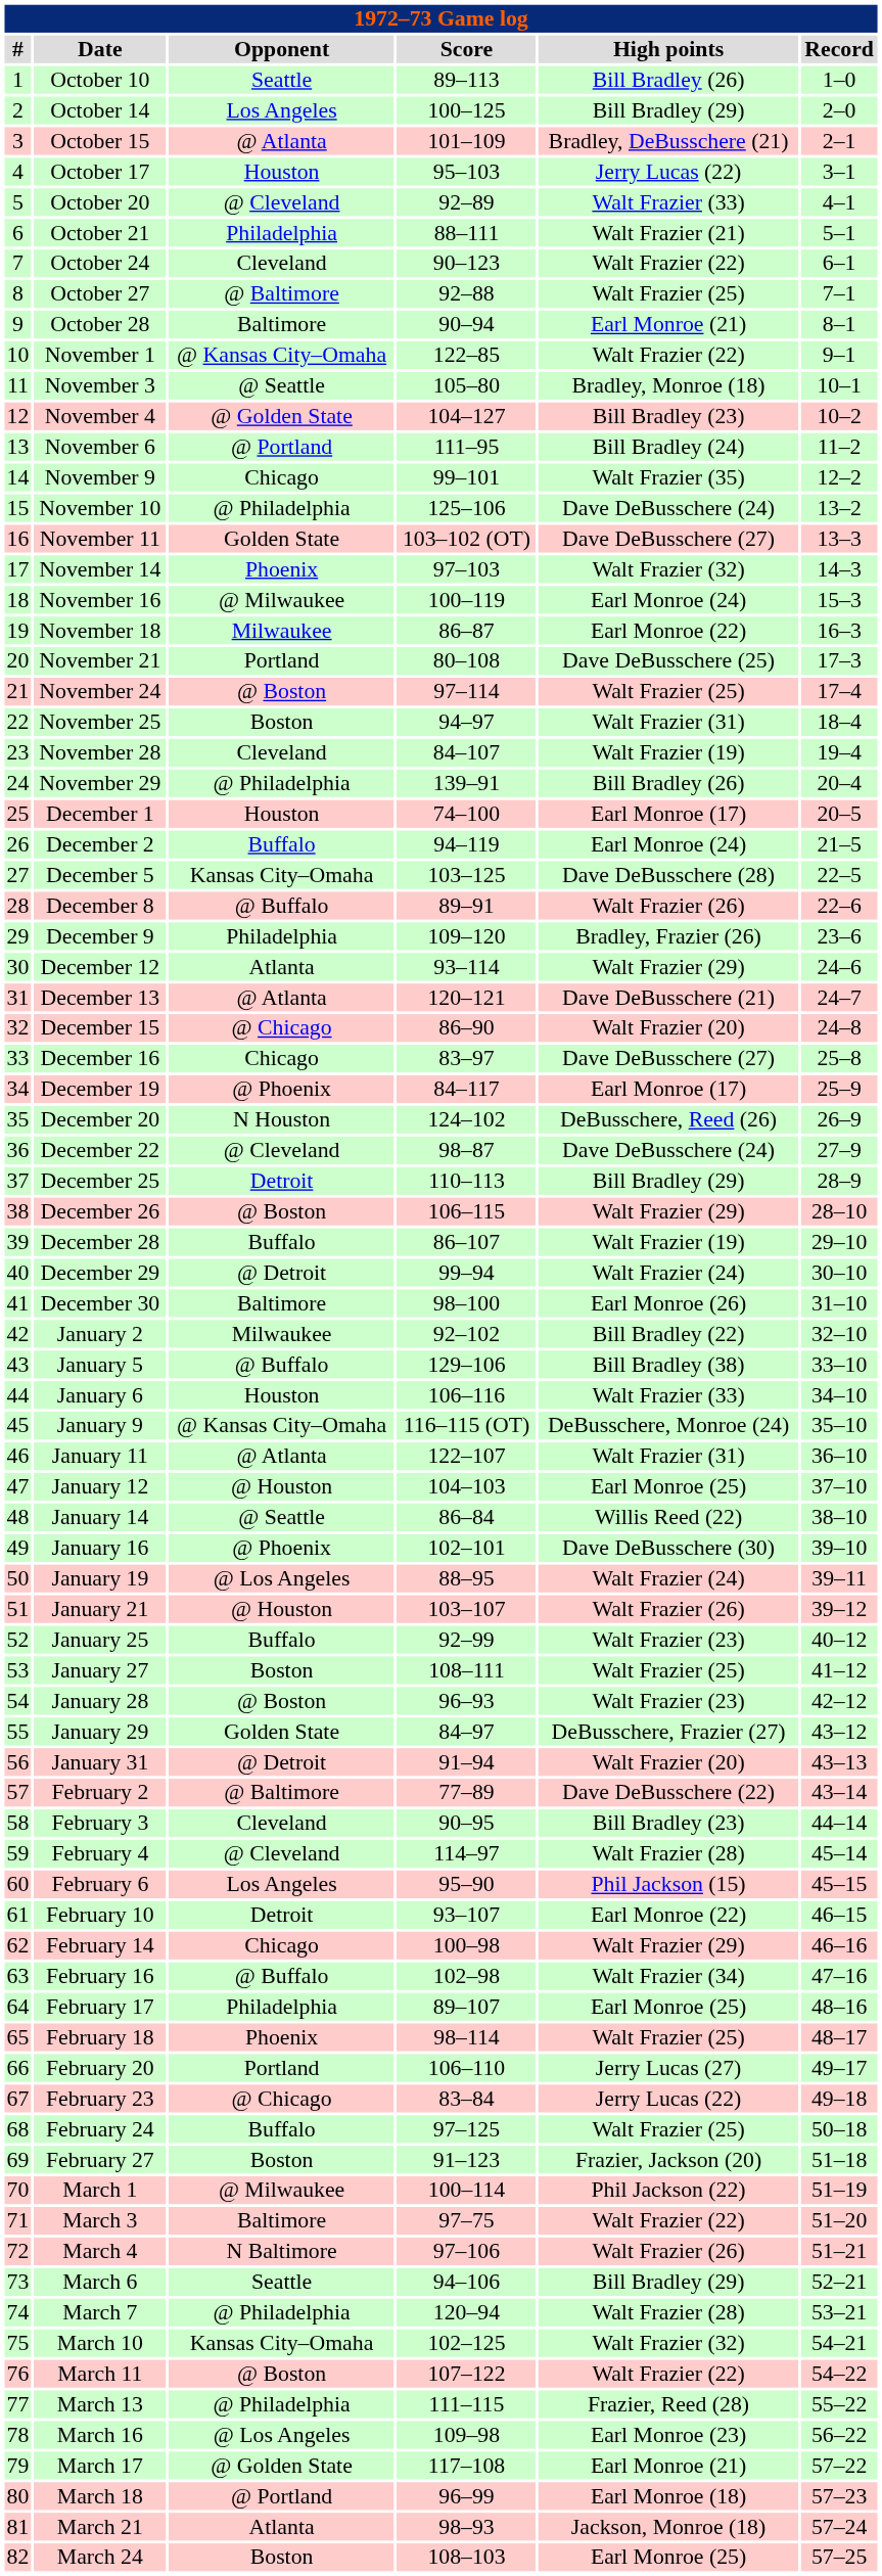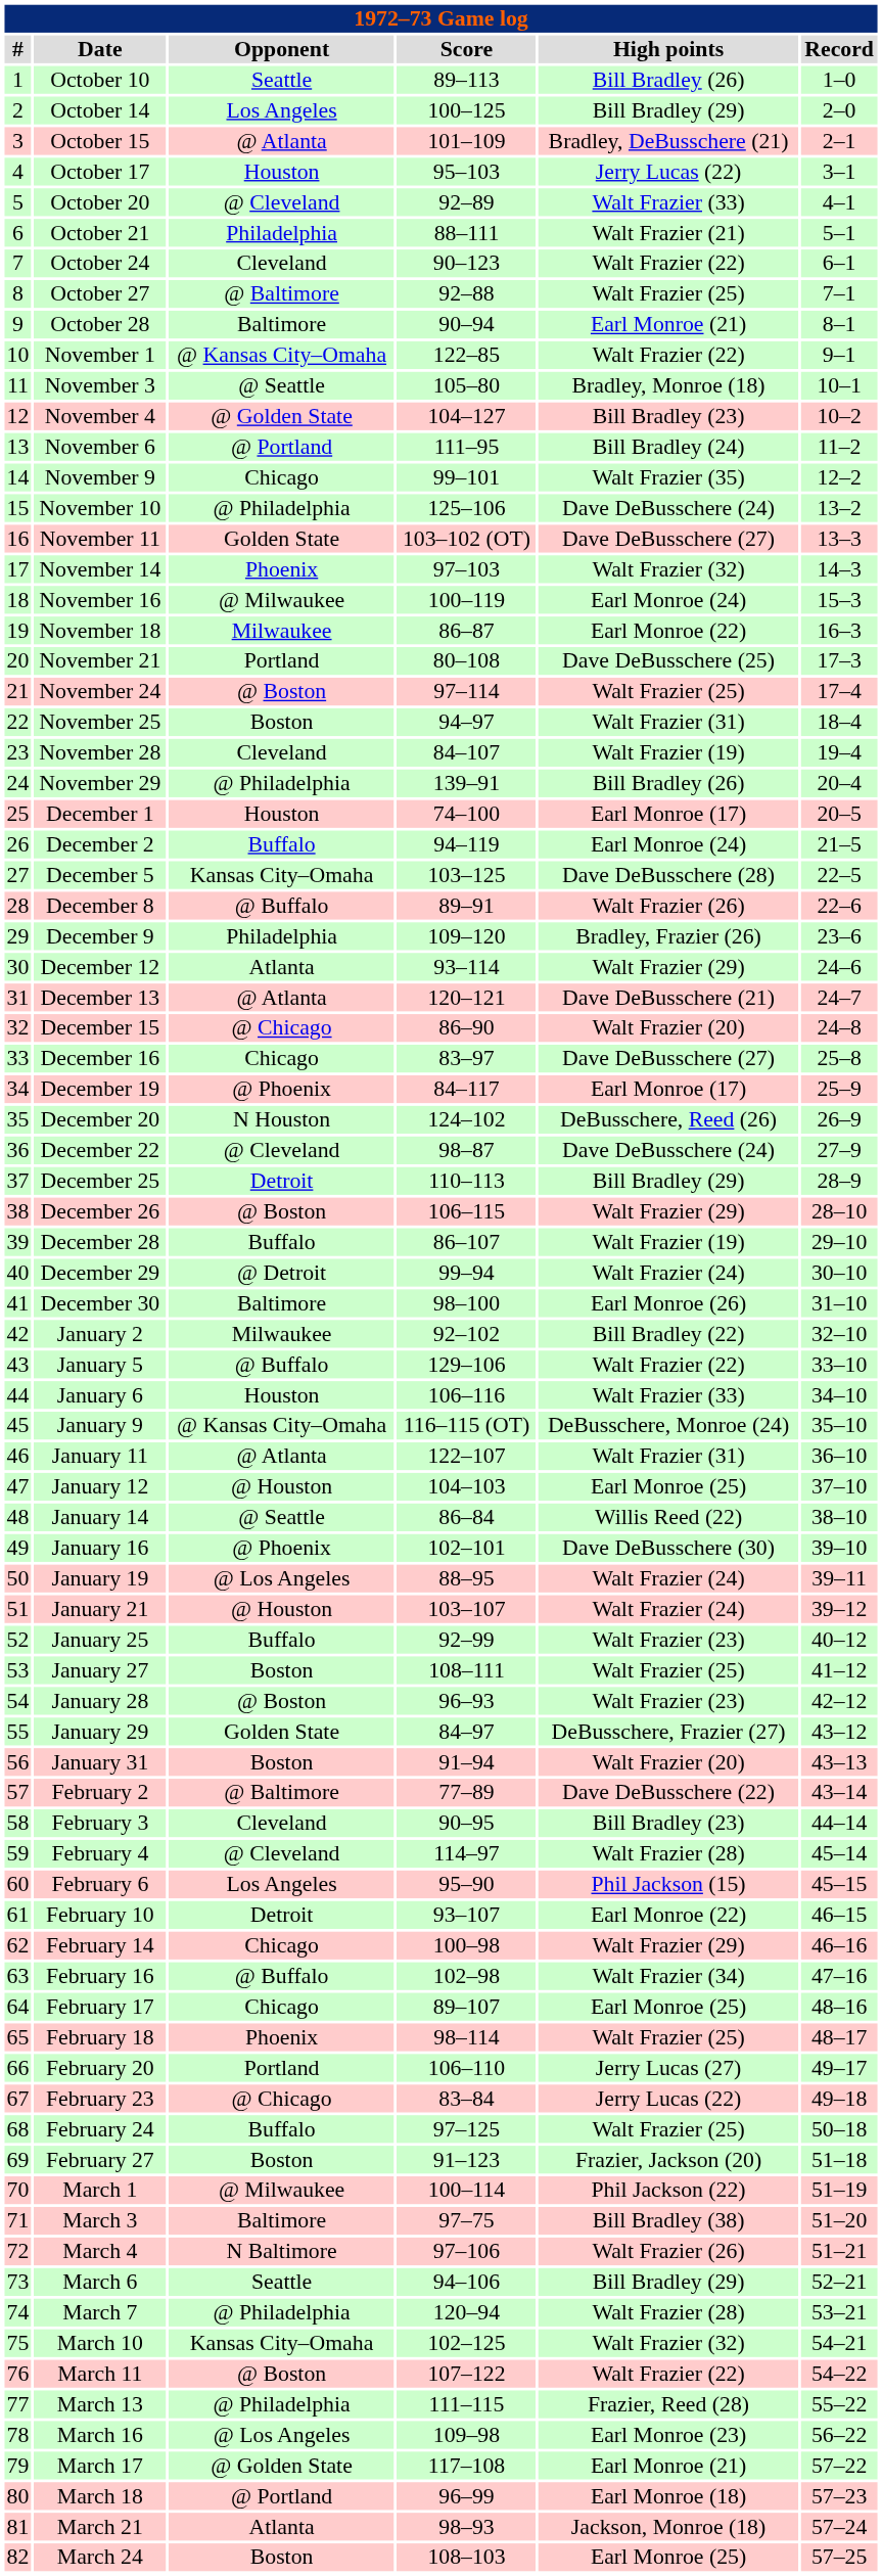January 5 | High points: Bill Bradley (38) -> Walt Frazier (22)
January 21 | High points: Walt Frazier (26) -> Walt Frazier (24)
January 31 | Opponent: @ Detroit -> Boston
February 17 | Opponent: Philadelphia -> Chicago
March 3 | High points: Walt Frazier (22) -> Bill Bradley (38)
